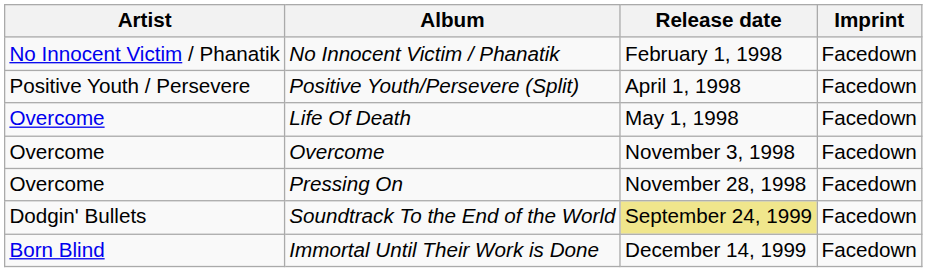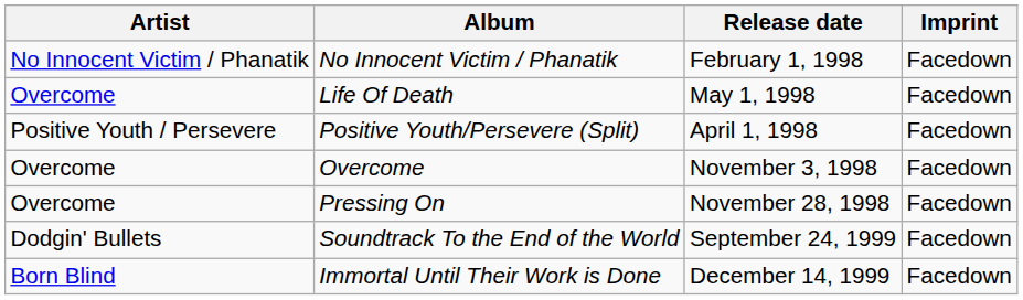rows swapped: Positive Youth/Persevere (Split) <-> Life Of Death
Soundtrack To the End of the World | Release date: khaki background -> no background
